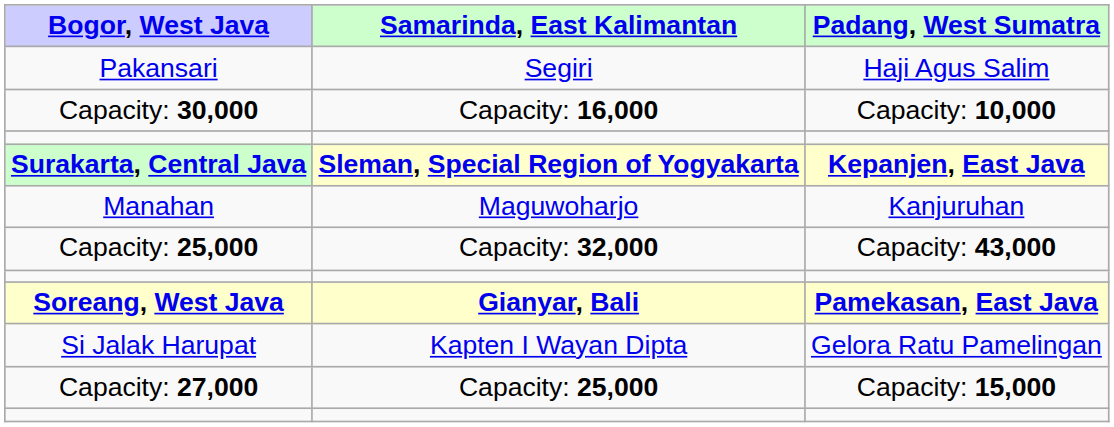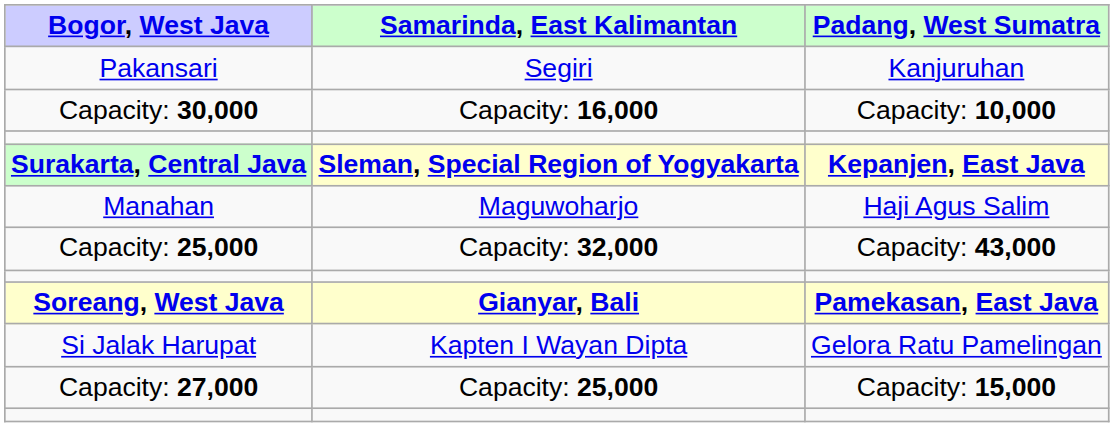Pakansari | Padang, West Sumatra: Haji Agus Salim -> Kanjuruhan
Manahan | Padang, West Sumatra: Kanjuruhan -> Haji Agus Salim
